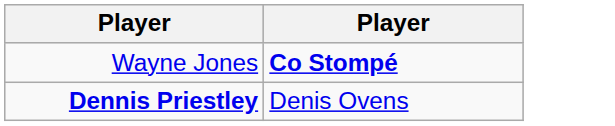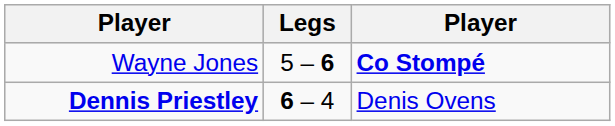+ column: Legs | 5 – 6 | 6 – 4
